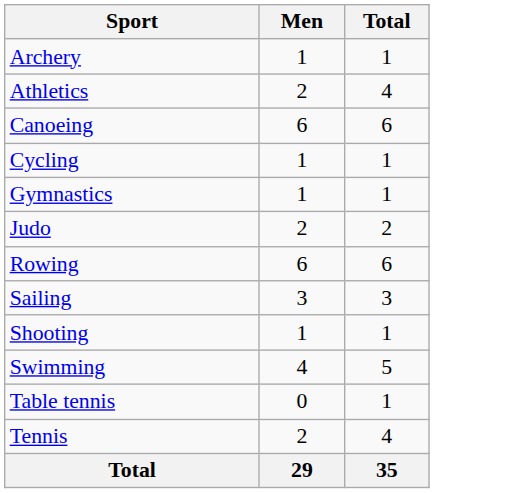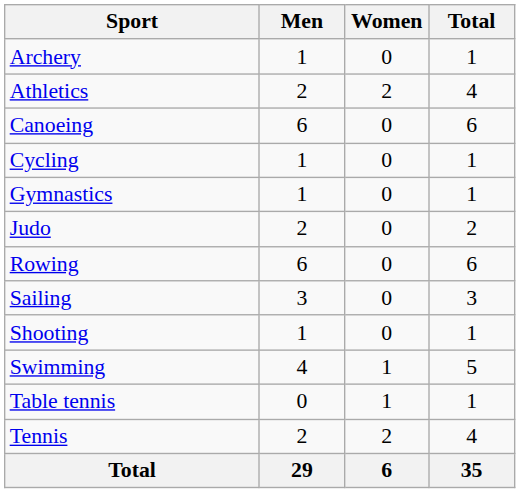+ column: Women | 0 | 2 | 0 | 0 | 0 | 0 | 0 | 0 | 0 | 1 | 1 | 2 | 6
